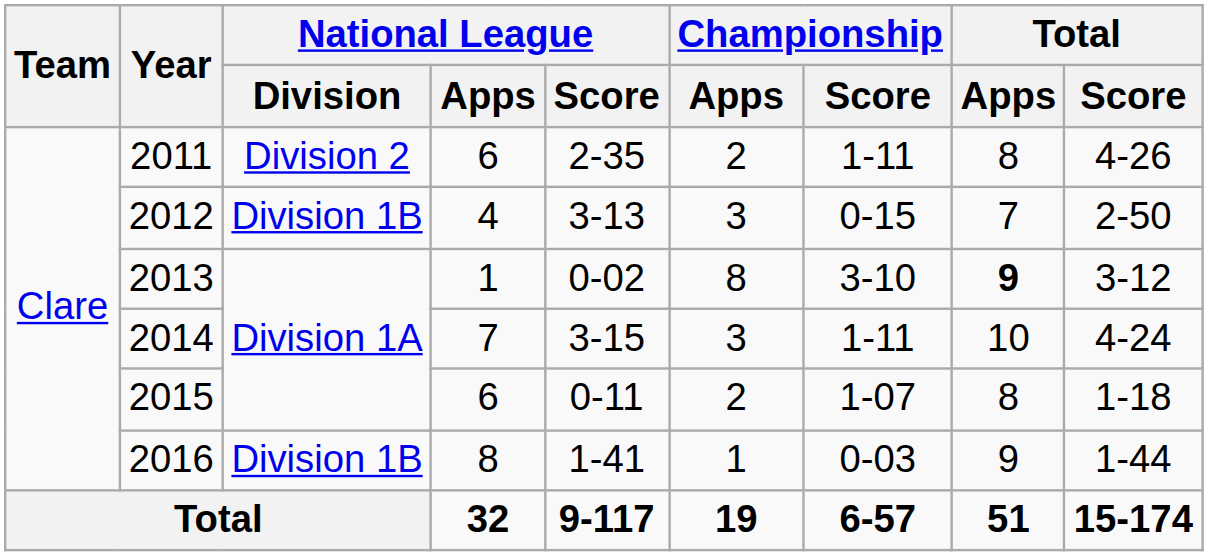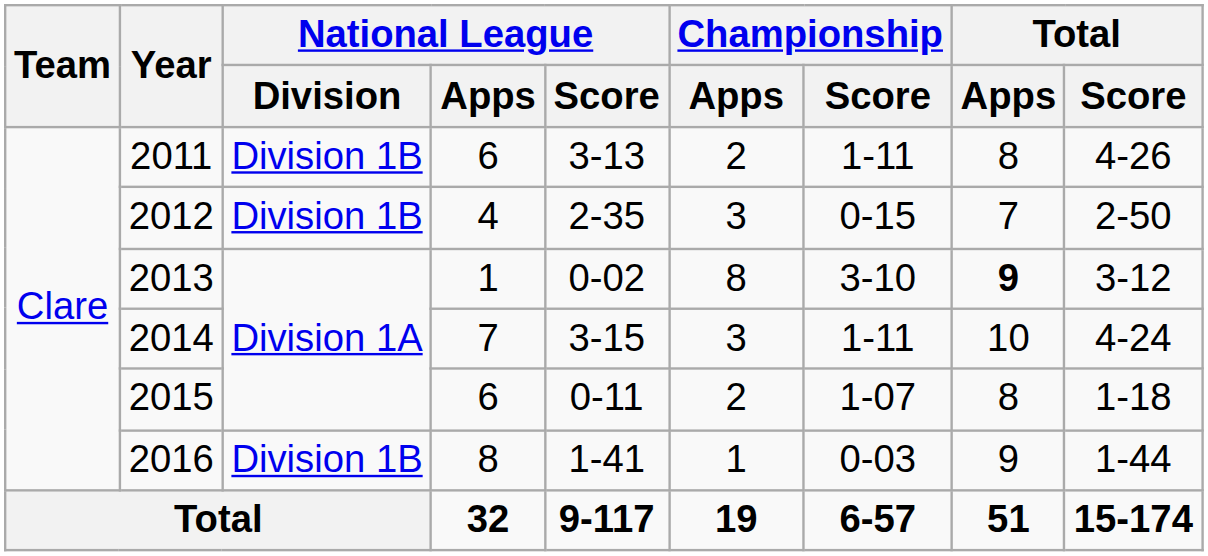2011 | National League / Division: Division 2 -> Division 1B
2011 | National League / Score: 2-35 -> 3-13
2012 | National League / Score: 3-13 -> 2-35
